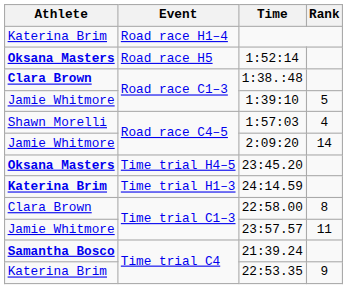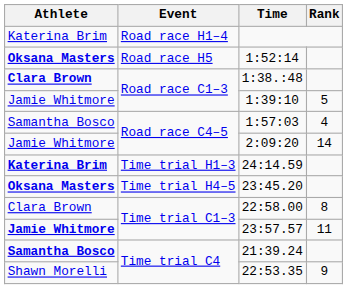1:57:03 | Athlete: Shawn Morelli -> Samantha Bosco
rows swapped: 24:14.59 <-> 23:45.20
23:57.57 | Athlete: normal -> bold
22:53.35 | Athlete: Katerina Brim -> Shawn Morelli
